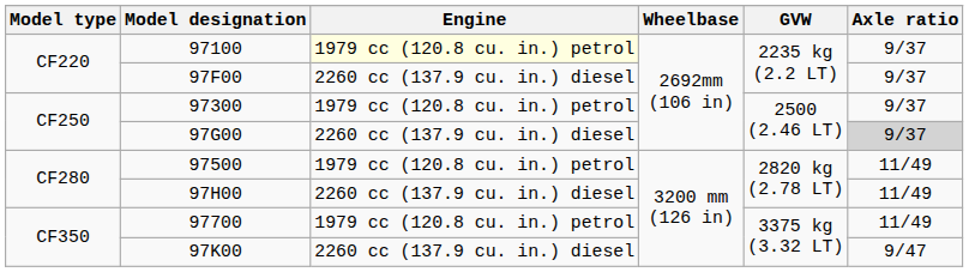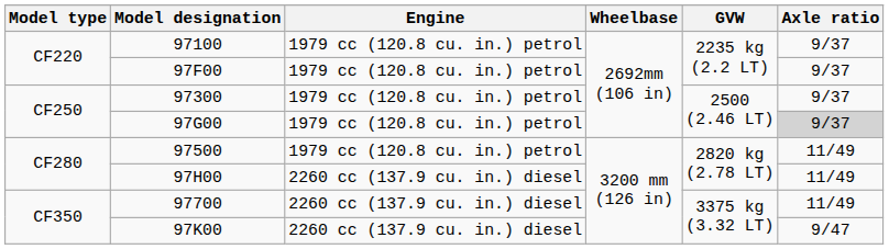97100 | Engine: lightyellow background -> no background
97F00 | Engine: 2260 cc (137.9 cu. in.) diesel -> 1979 cc (120.8 cu. in.) petrol
97G00 | Engine: 2260 cc (137.9 cu. in.) diesel -> 1979 cc (120.8 cu. in.) petrol
97700 | Engine: 1979 cc (120.8 cu. in.) petrol -> 2260 cc (137.9 cu. in.) diesel
